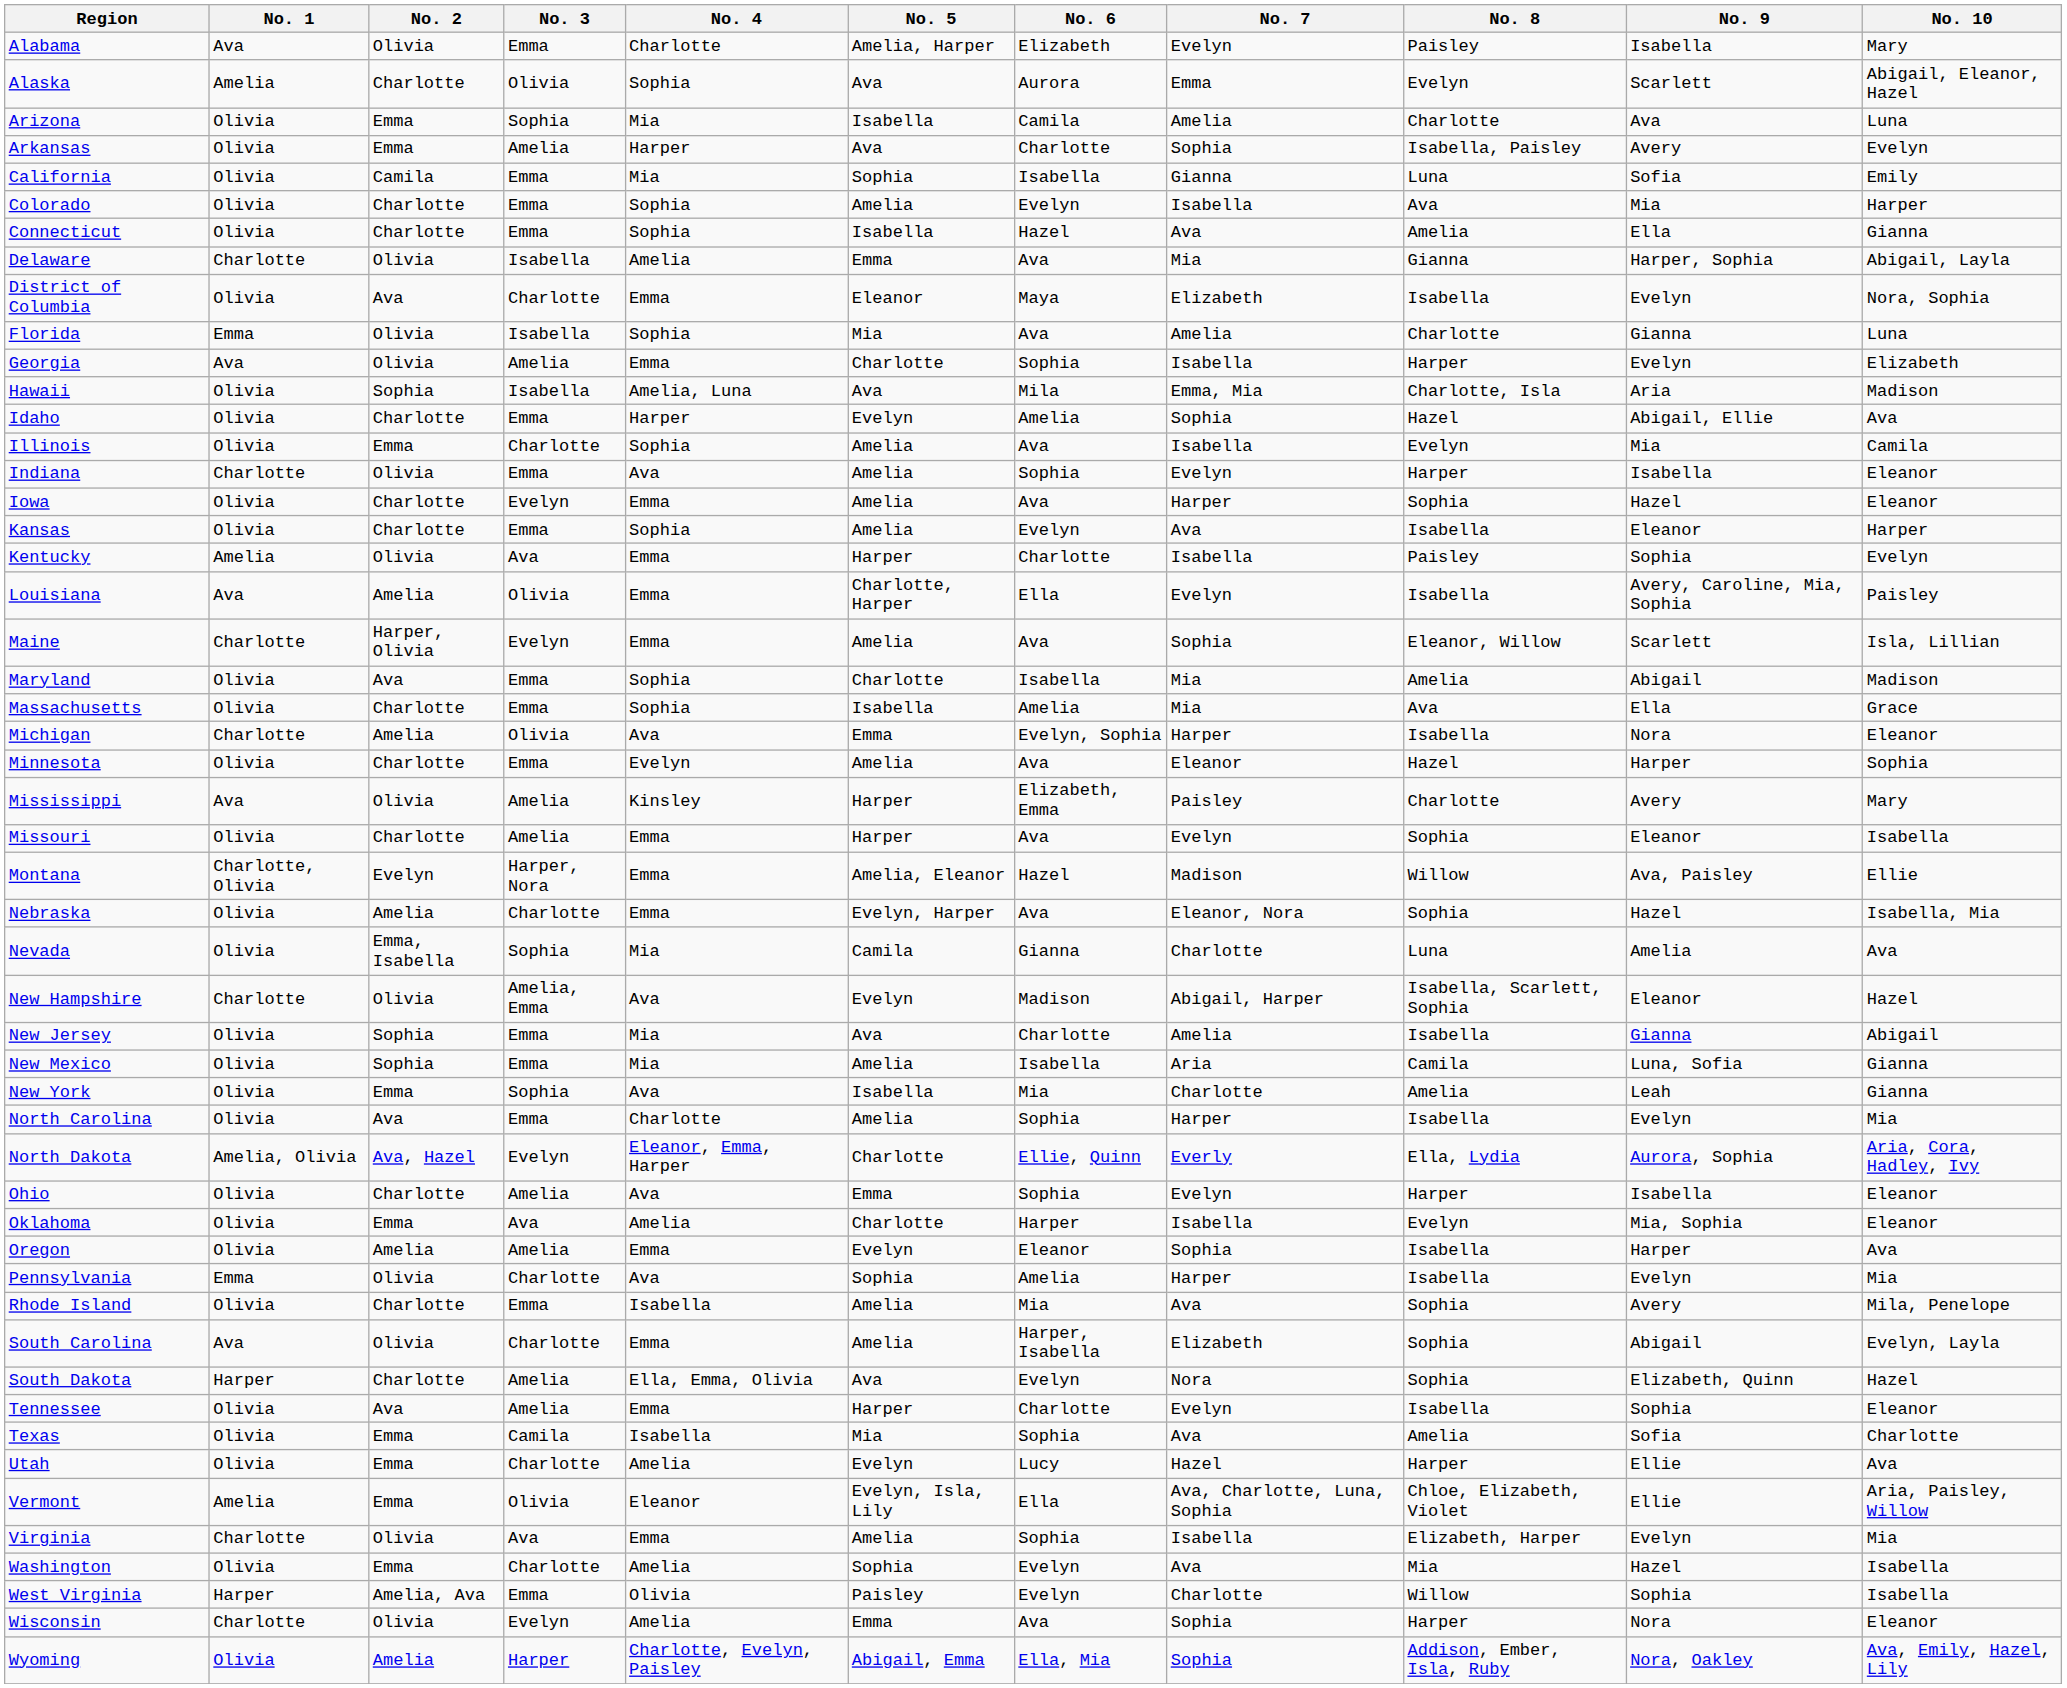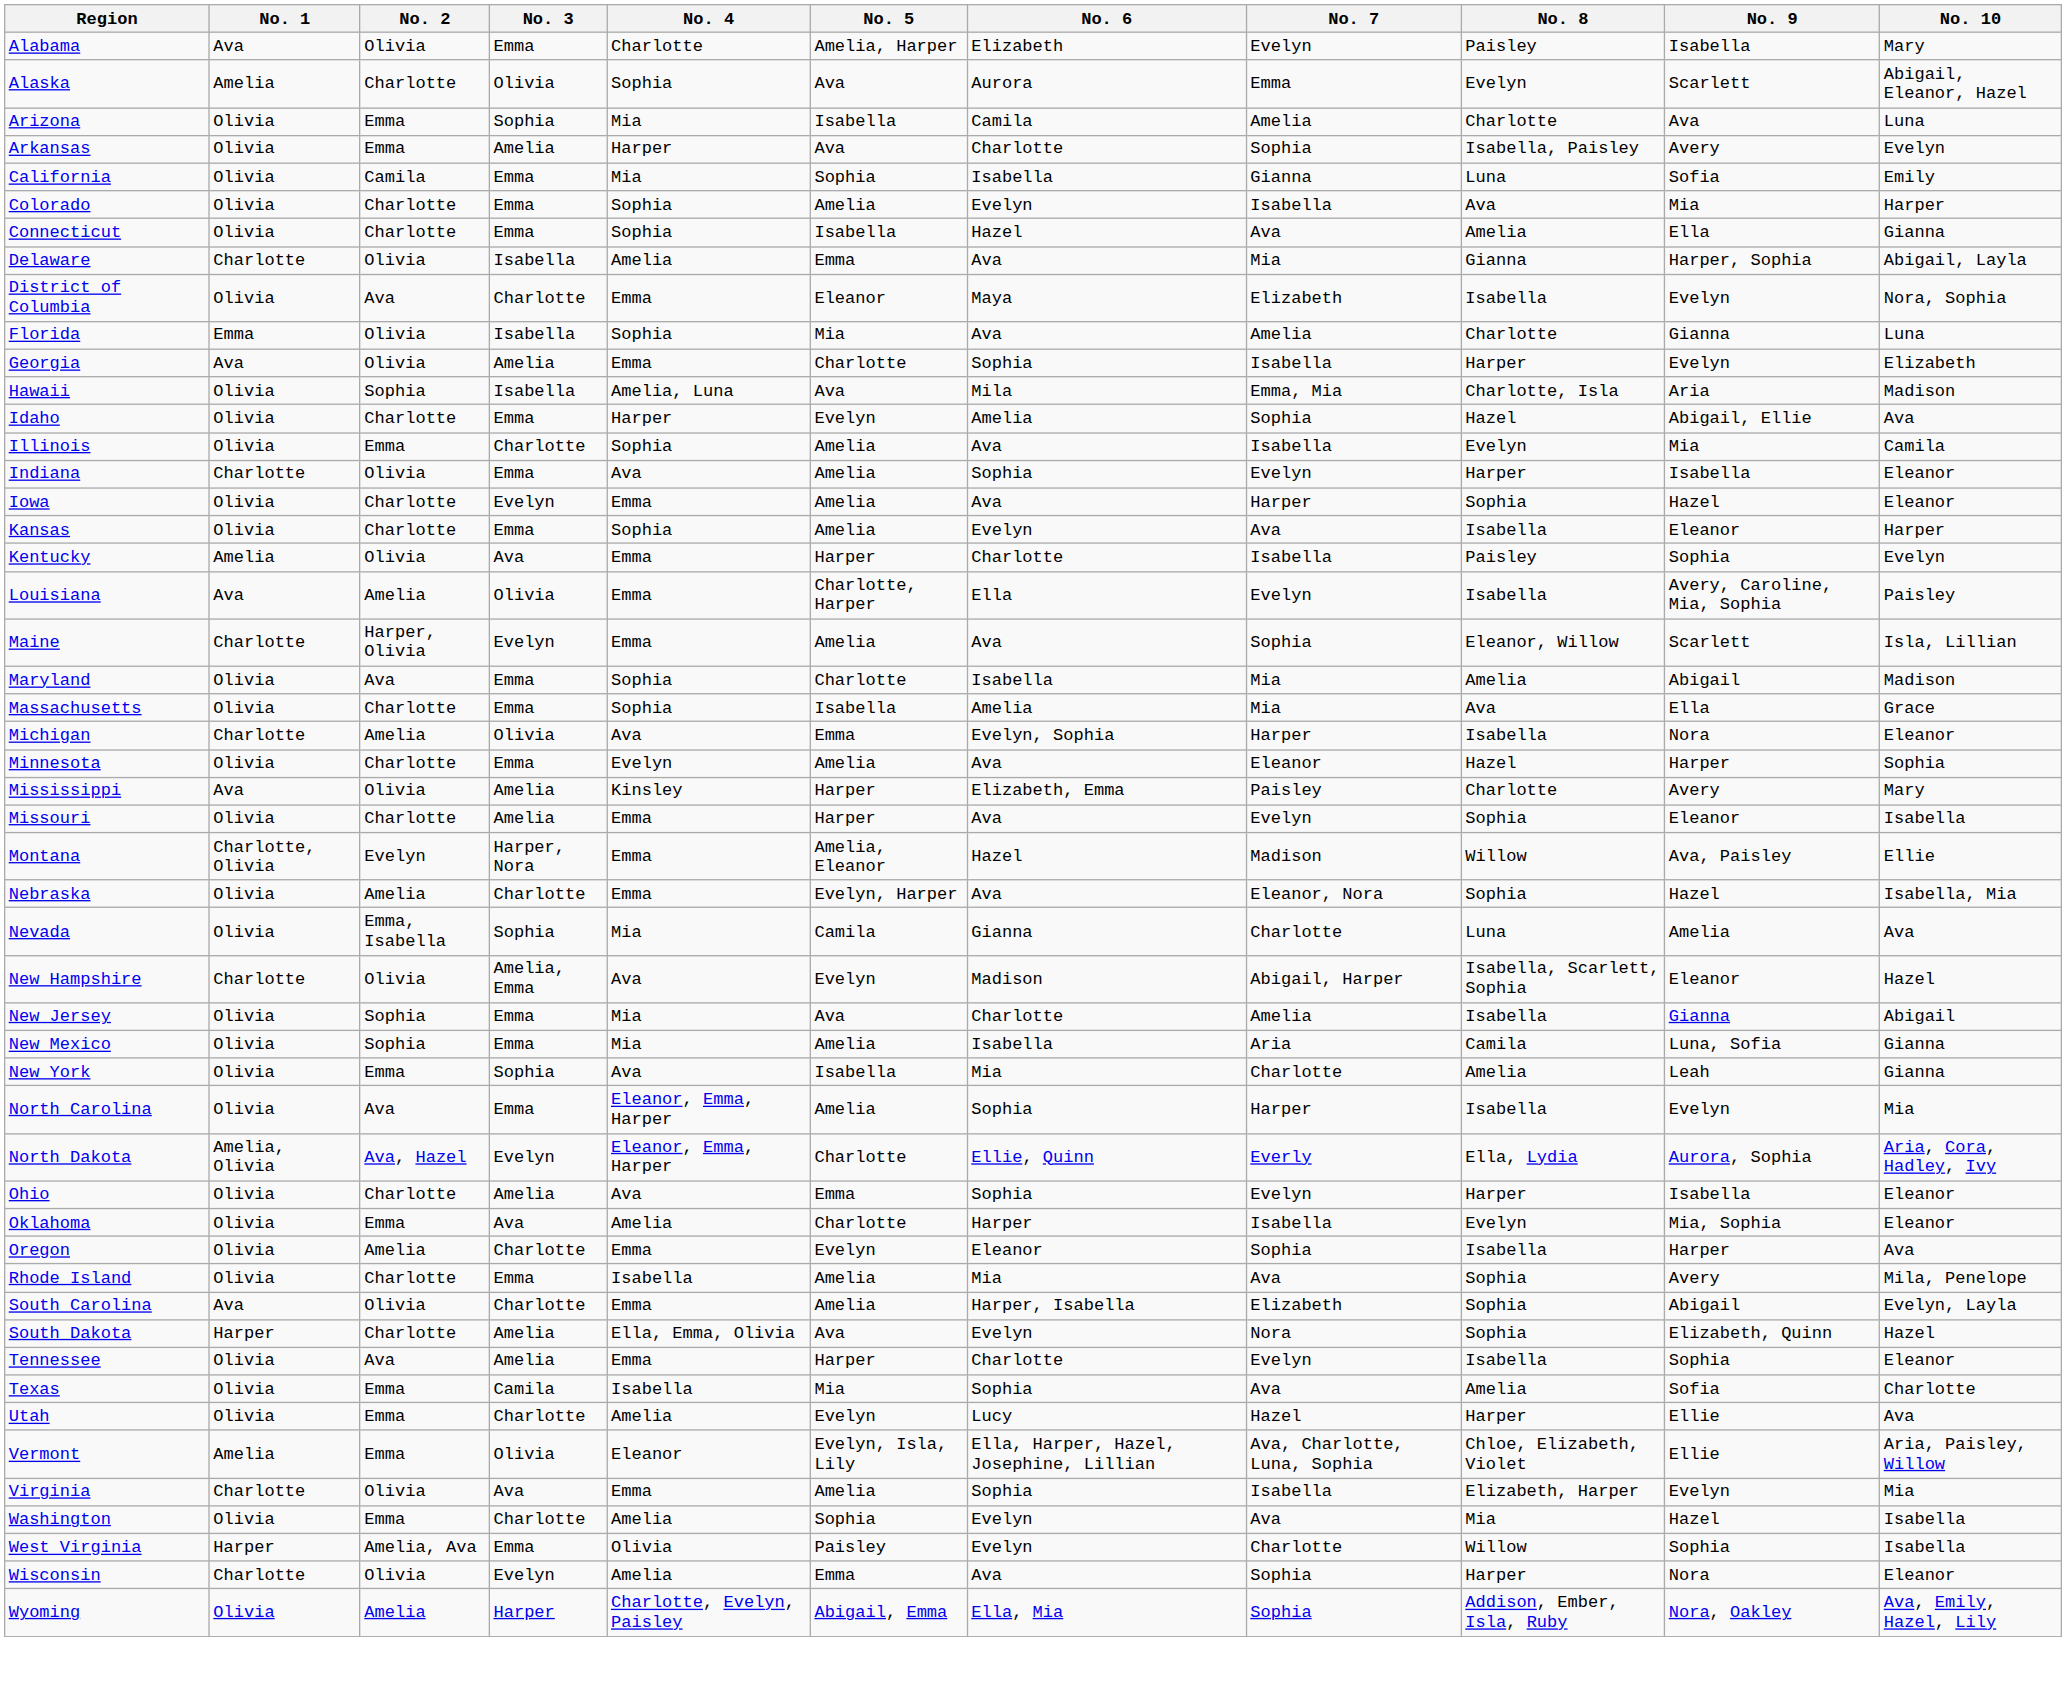North Carolina | No. 4: Charlotte -> Eleanor, Emma, Harper
Oregon | No. 3: Amelia -> Charlotte
- row: Pennsylvania | Emma | Olivia | Charlotte | Ava | Sophia | Amelia | Harper | Isabella | Evelyn | Mia
Vermont | No. 6: Ella -> Ella, Harper, Hazel, Josephine, Lillian
